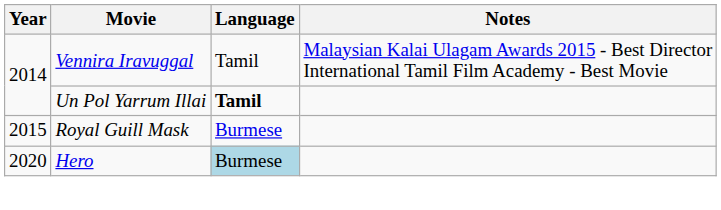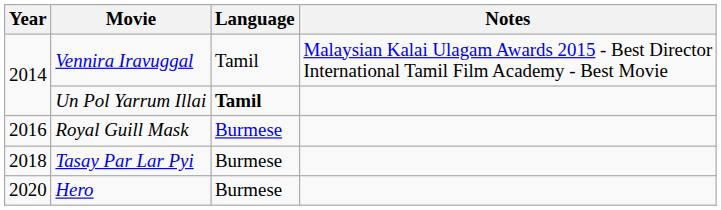Royal Guill Mask | Year: 2015 -> 2016
+ row: 2018 | Tasay Par Lar Pyi | Burmese
Hero | Language: lightblue background -> no background
